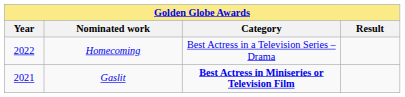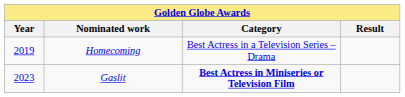Homecoming | Year: 2022 -> 2019
Gaslit | Year: 2021 -> 2023
